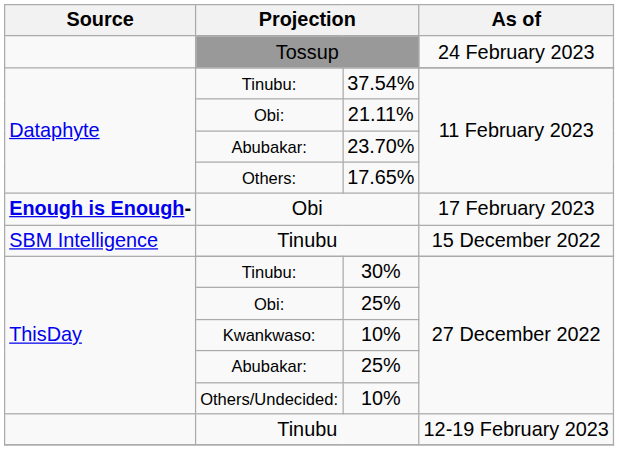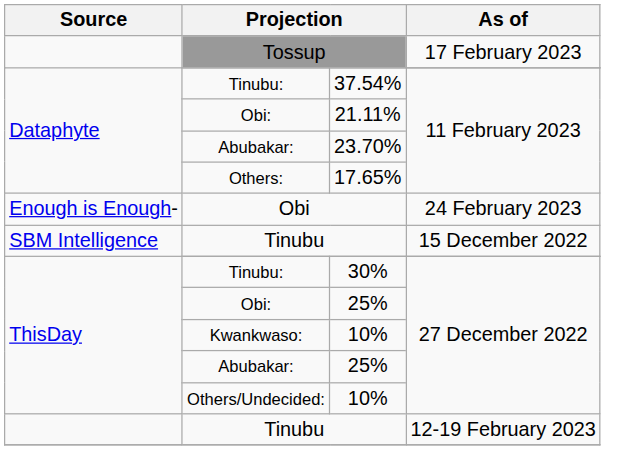Tossup | As of: 24 February 2023 -> 17 February 2023
Obi | Source: bold -> normal
Obi | As of: 17 February 2023 -> 24 February 2023
